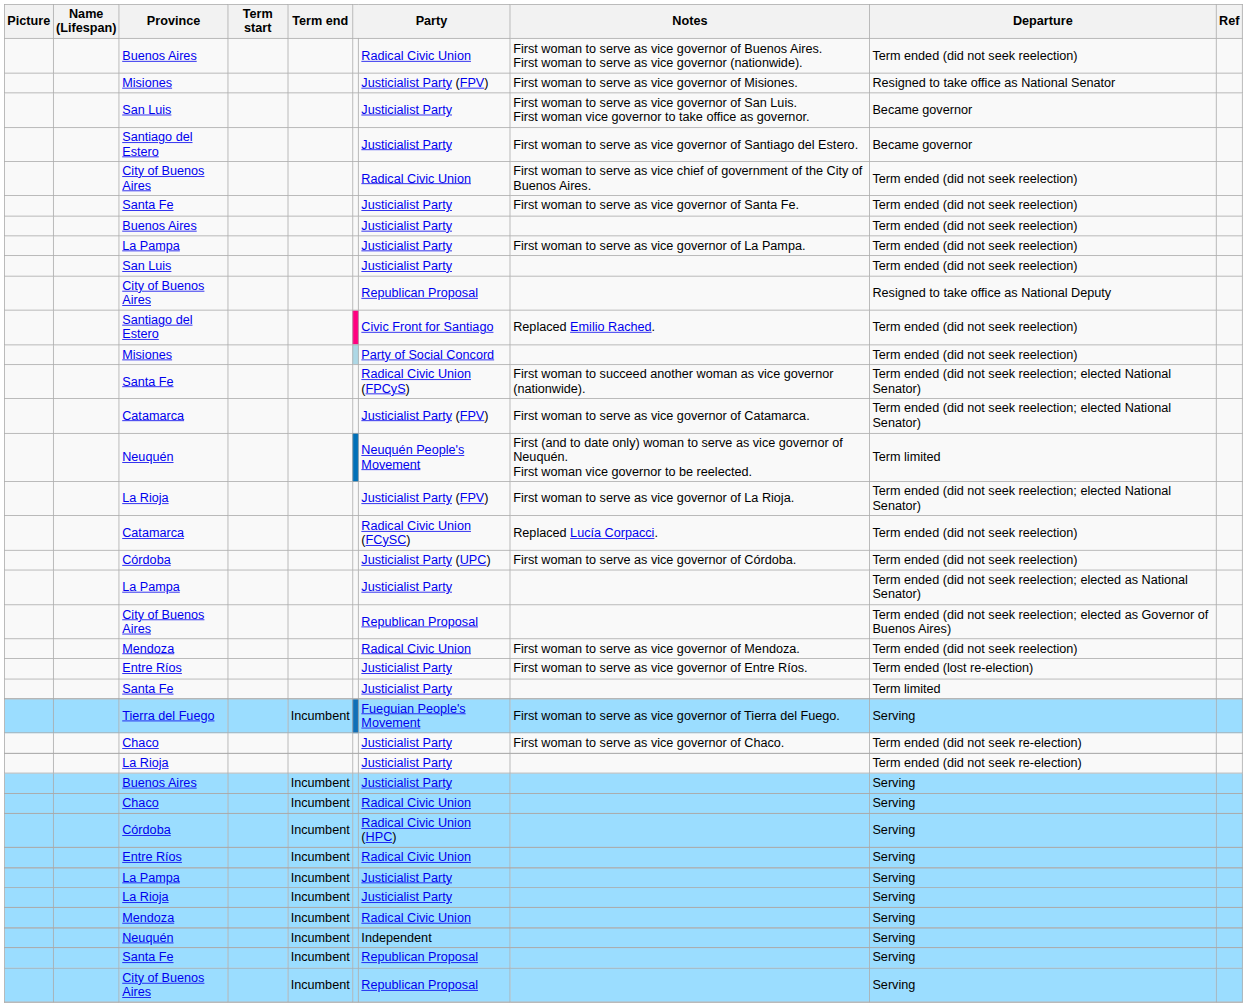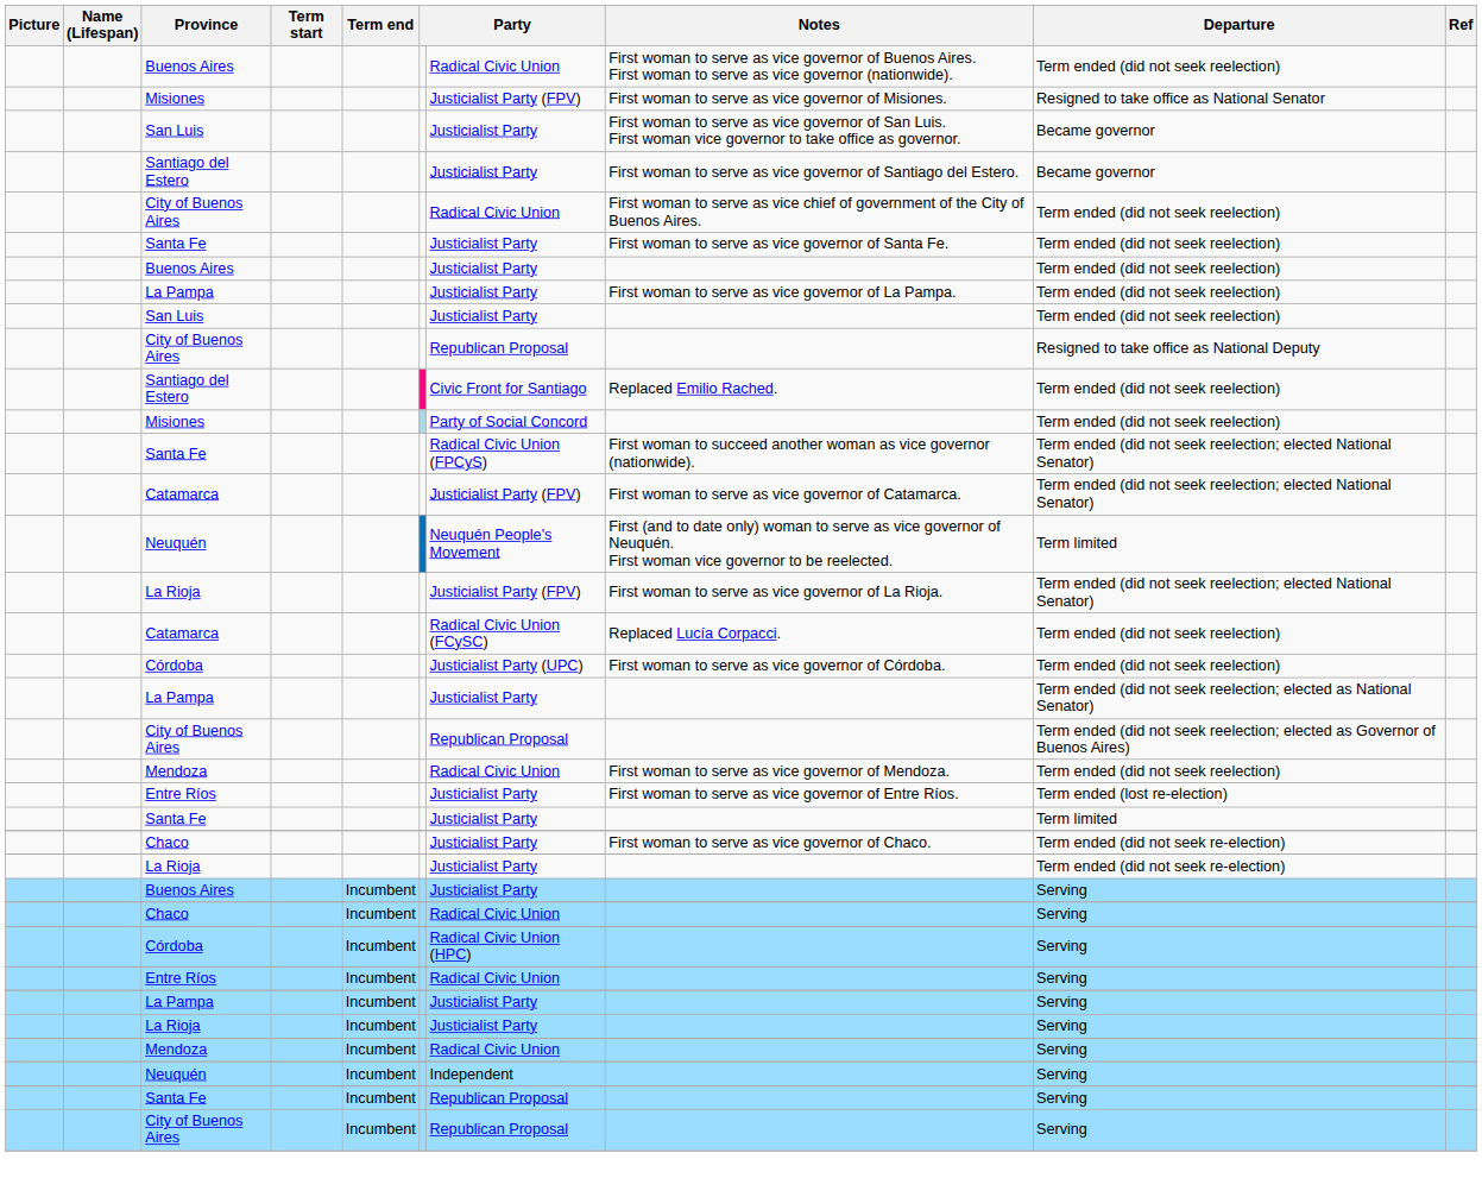- row: Tierra del Fuego | Incumbent | Fueguian People's Movement | First woman to serve as vice governor of Tierra del Fuego. | Serving
